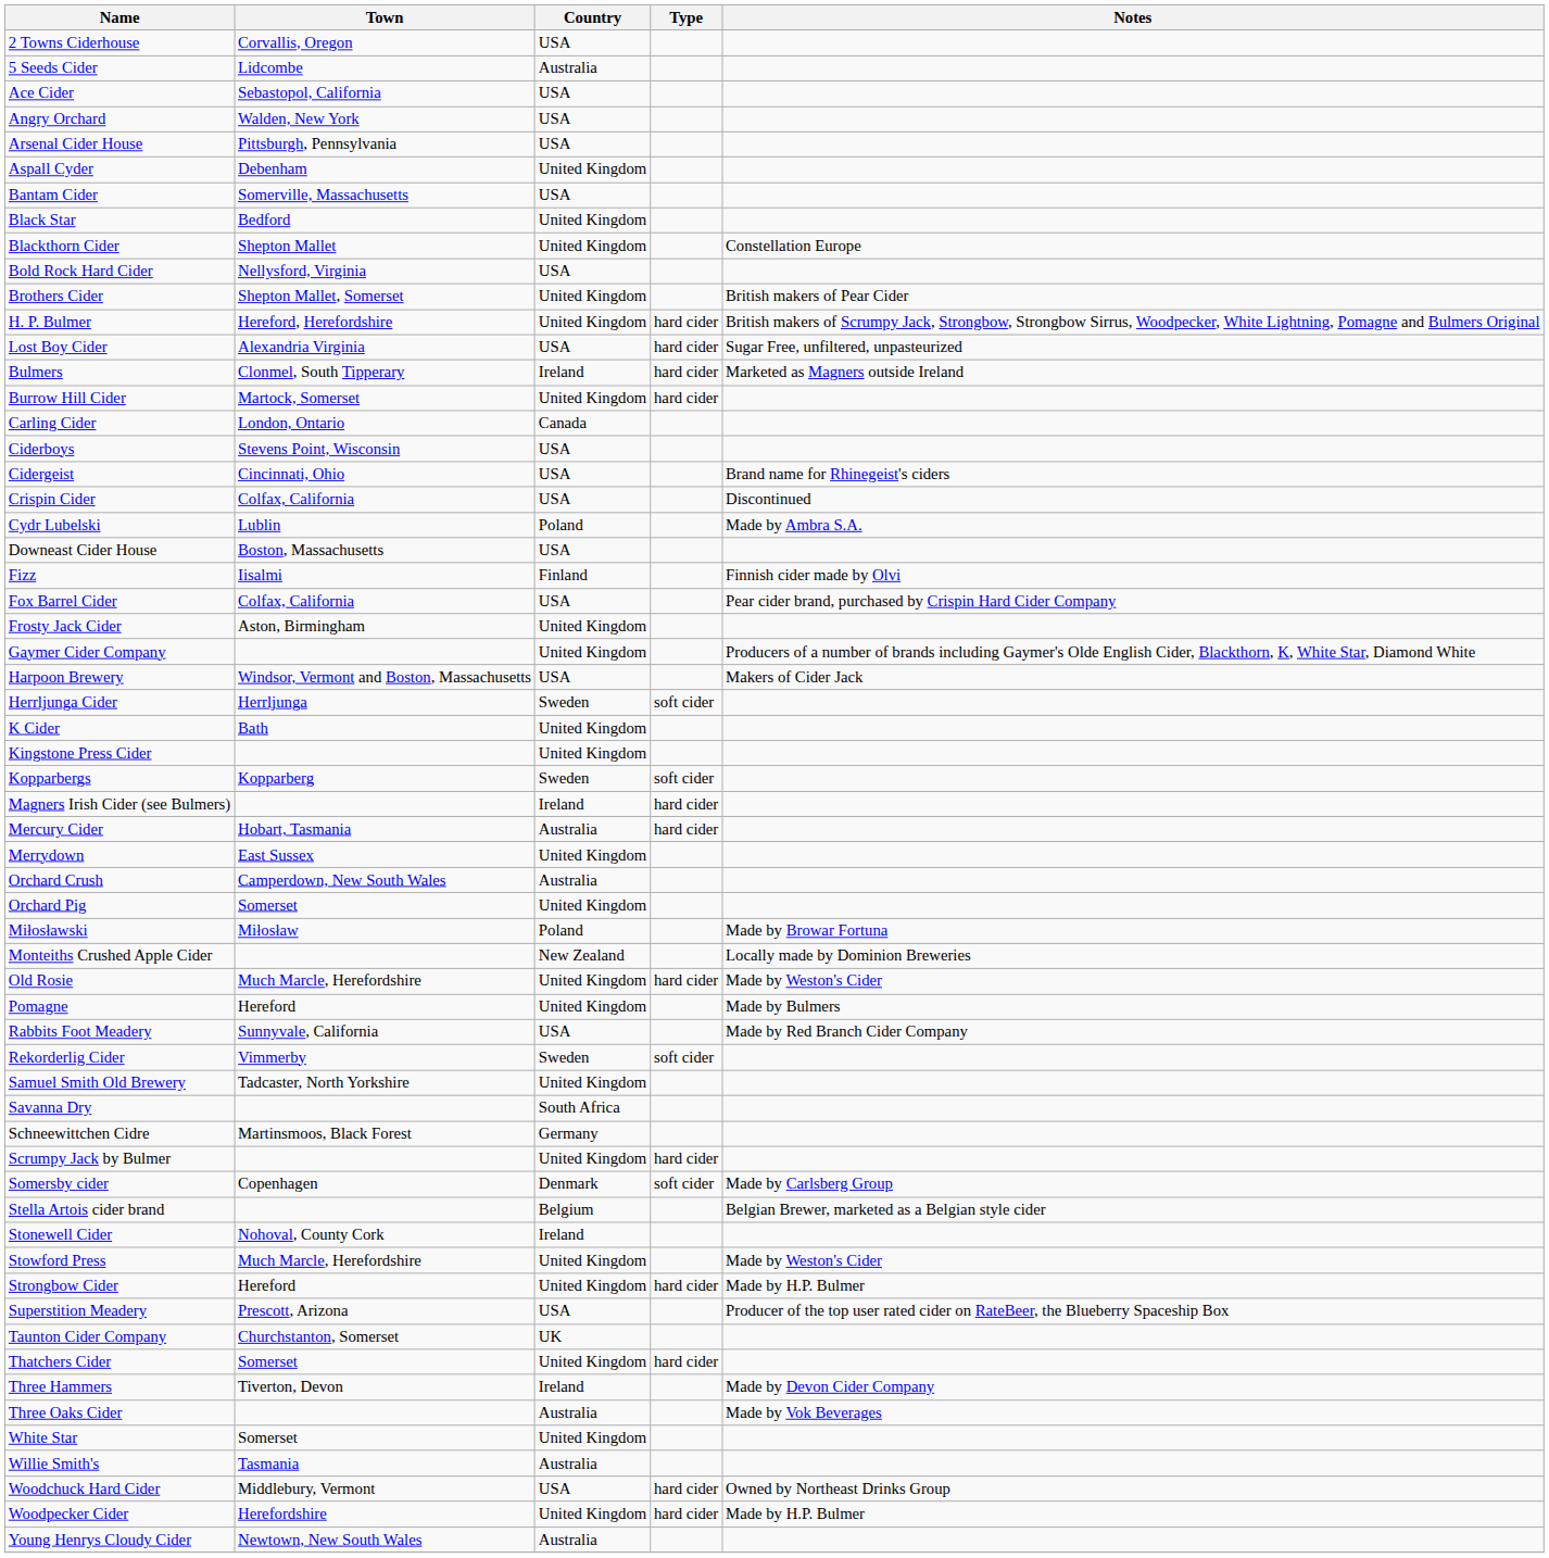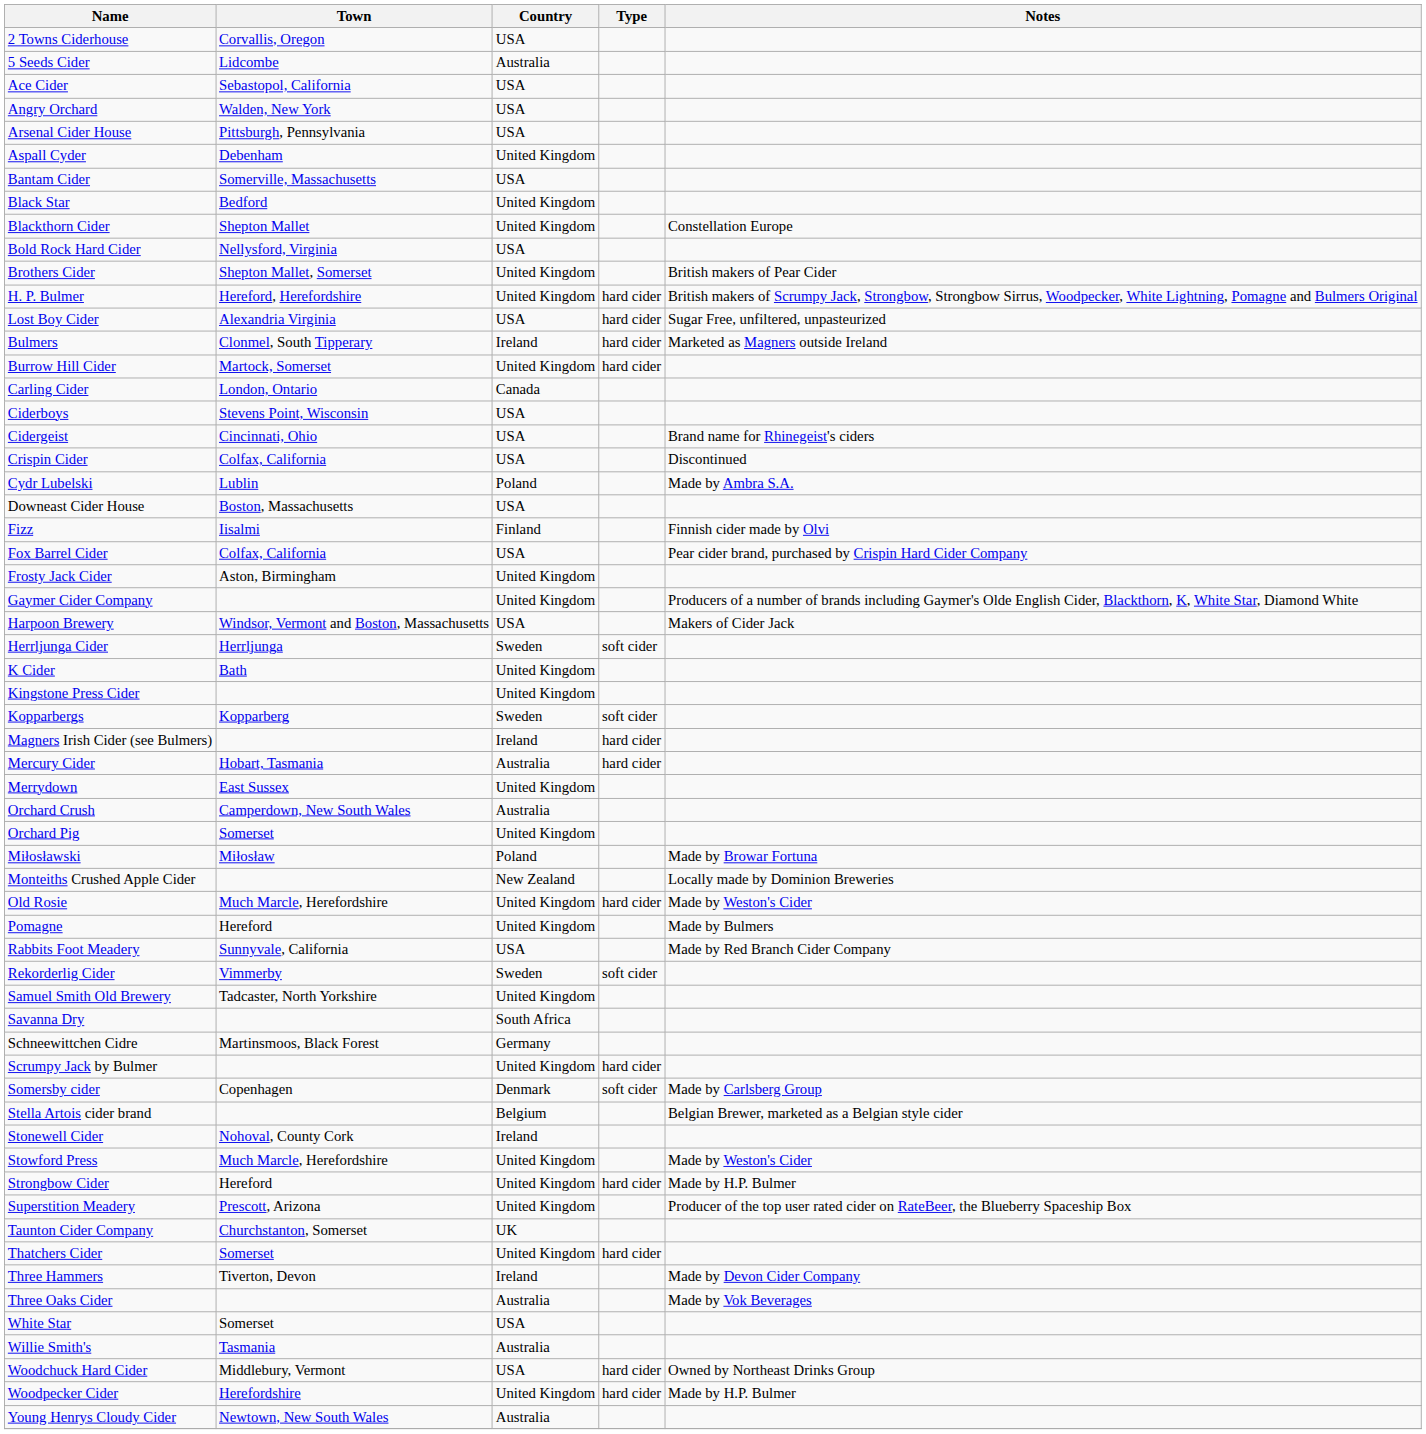Superstition Meadery | Country: USA -> United Kingdom
White Star | Country: United Kingdom -> USA
